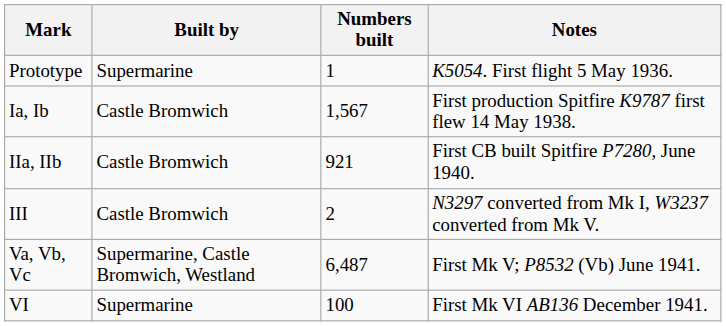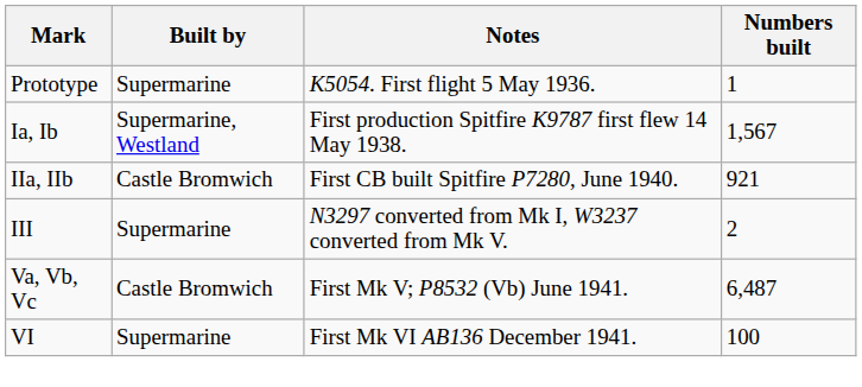columns swapped: Numbers built <-> Notes
Ia, Ib | Built by: Castle Bromwich -> Supermarine, Westland
III | Built by: Castle Bromwich -> Supermarine
Va, Vb, Vc | Built by: Supermarine, Castle Bromwich, Westland -> Castle Bromwich
